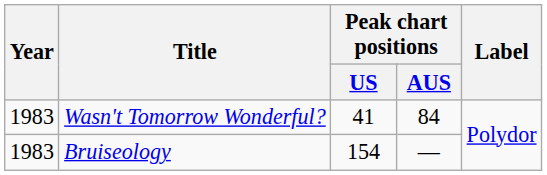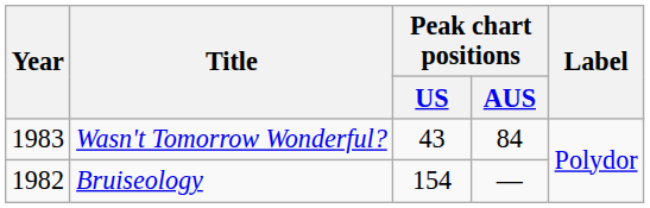Wasn't Tomorrow Wonderful? | Peak chart positions / US: 41 -> 43
Bruiseology | Year: 1983 -> 1982
